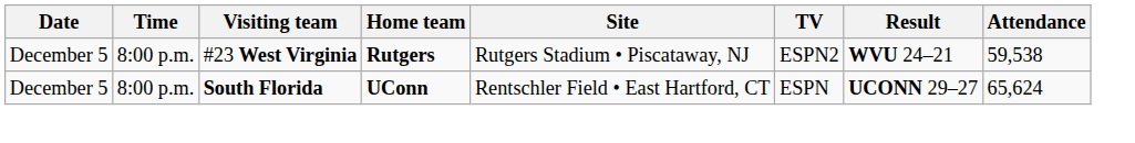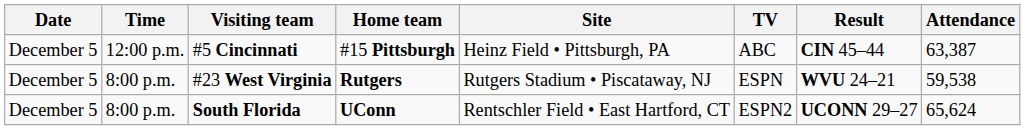+ row: December 5 | 12:00 p.m. | #5 Cincinnati | #15 Pittsburgh | Heinz Field • Pittsburgh, PA | ABC | CIN 45–44 | 63,387
#23 West Virginia | TV: ESPN2 -> ESPN
South Florida | TV: ESPN -> ESPN2
